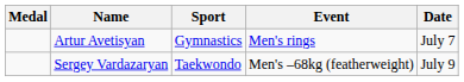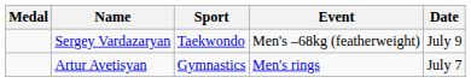rows swapped: Artur Avetisyan <-> Sergey Vardazaryan
